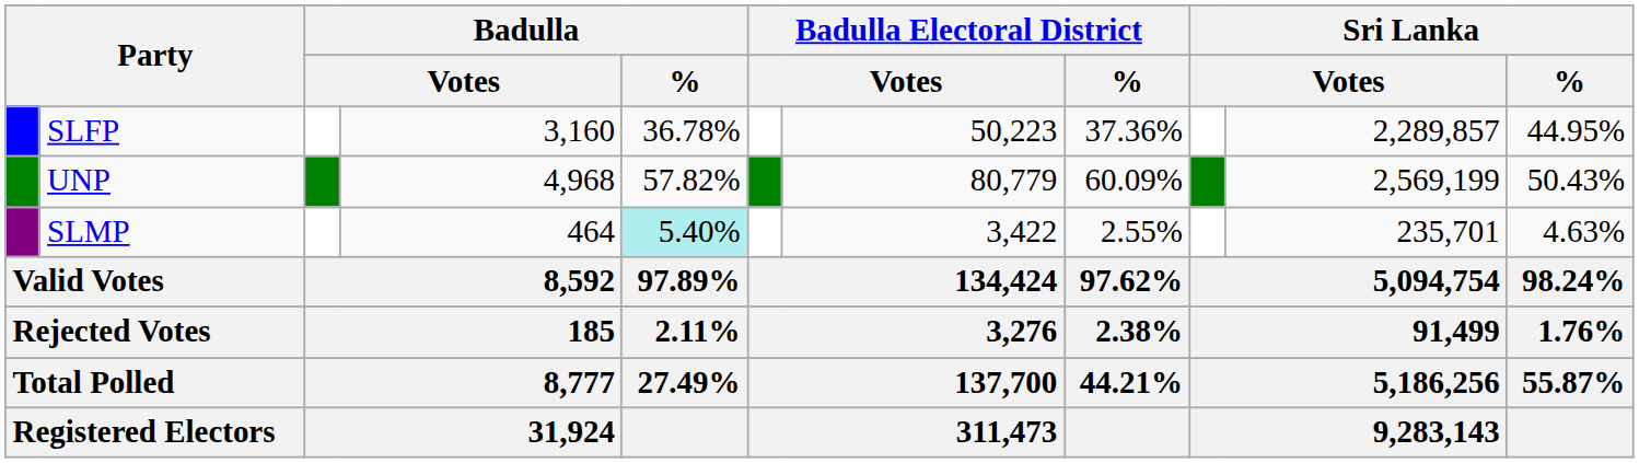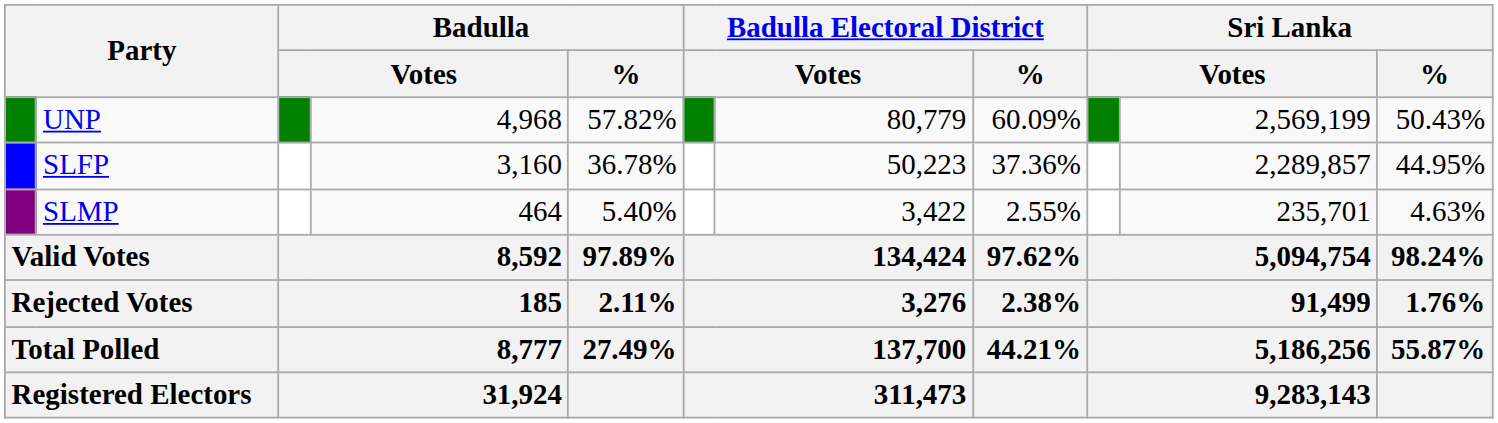rows swapped: UNP <-> SLFP
SLMP | Badulla / %: paleturquoise background -> no background
